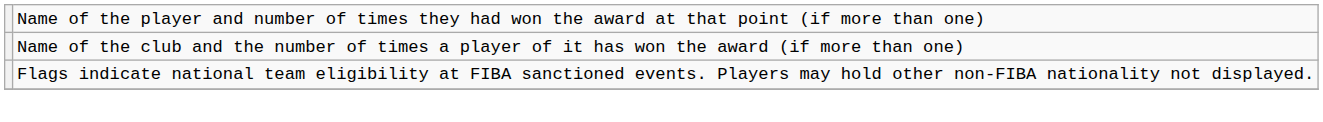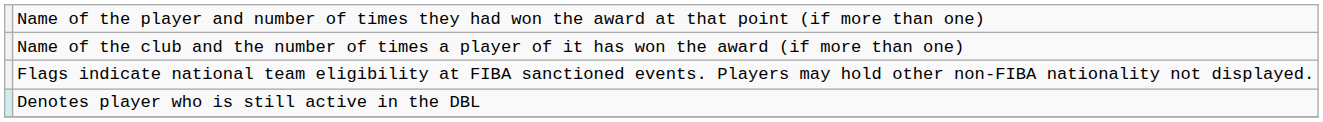+ row: Denotes player who is still active in the DBL
